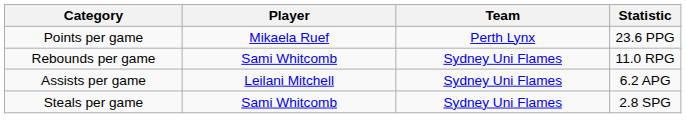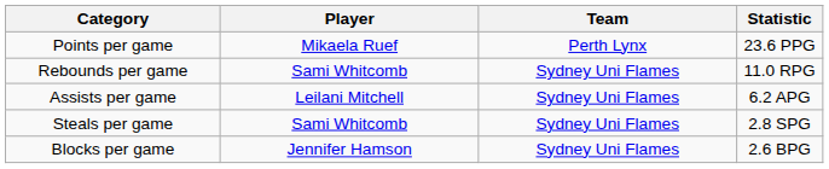+ row: Blocks per game | Jennifer Hamson | Sydney Uni Flames | 2.6 BPG
